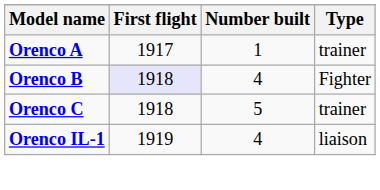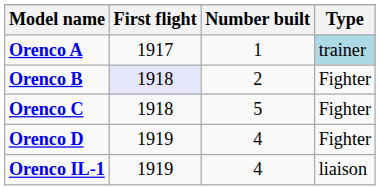Orenco A | Type: no background -> lightblue background
Orenco B | Number built: 4 -> 2
Orenco C | Type: trainer -> Fighter
+ row: Orenco D | 1919 | 4 | Fighter
